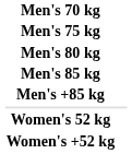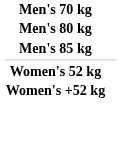- row: Men's 75 kg
- row: Men's +85 kg
